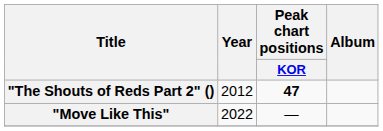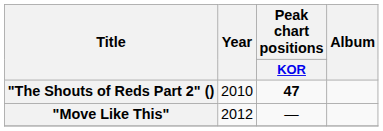"The Shouts of Reds Part 2" () | Year: 2012 -> 2010
"Move Like This" | Year: 2022 -> 2012
